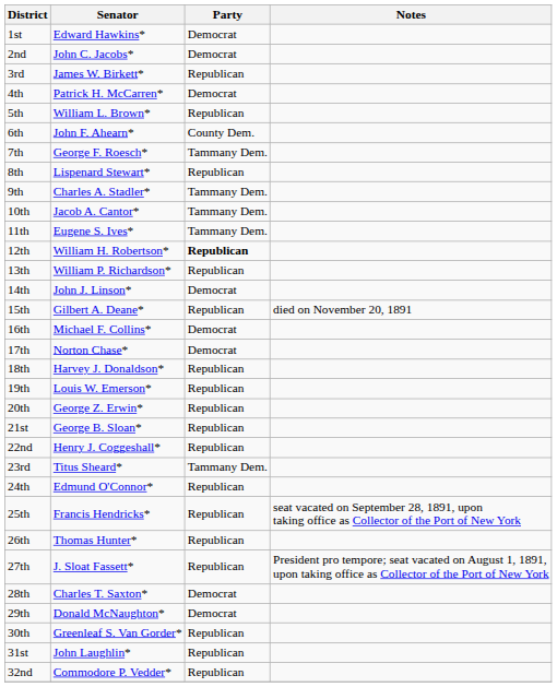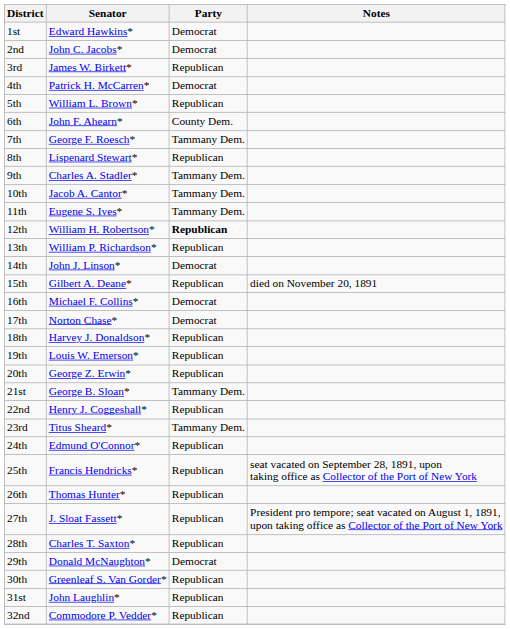21st | Party: Republican -> Tammany Dem.
28th | Party: Democrat -> Republican
